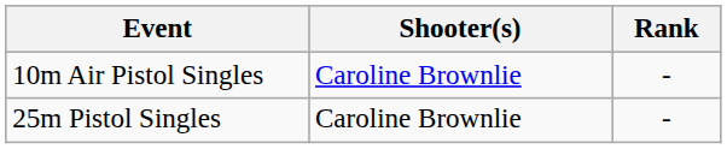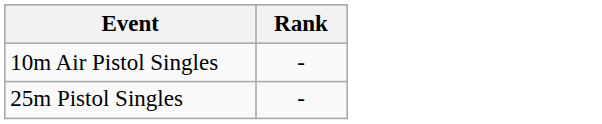- column: Shooter(s) | Caroline Brownlie | Caroline Brownlie
